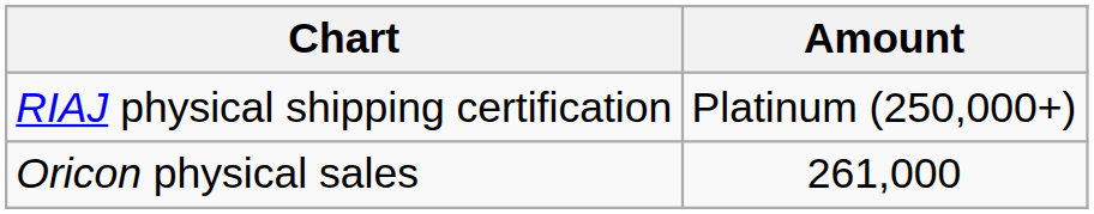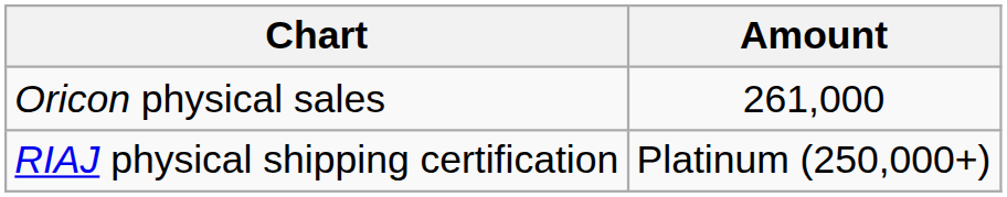rows swapped: Oricon physical sales <-> RIAJ physical shipping certification
